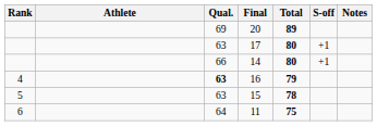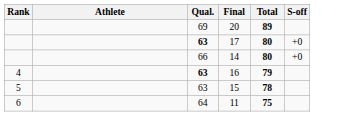- column: Notes
17 | Qual.: normal -> bold
17 | S-off: +1 -> +0
14 | S-off: +1 -> +0
